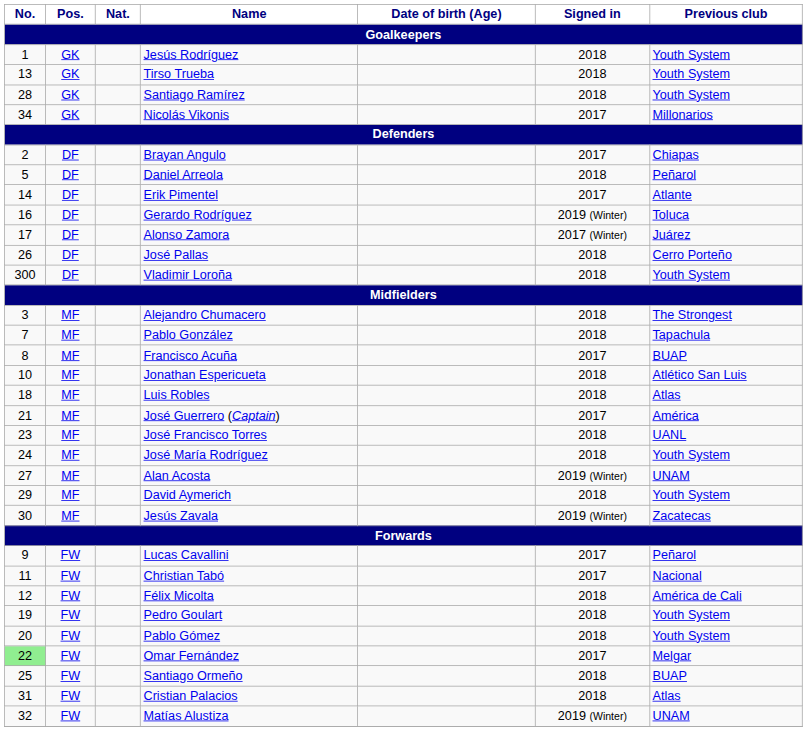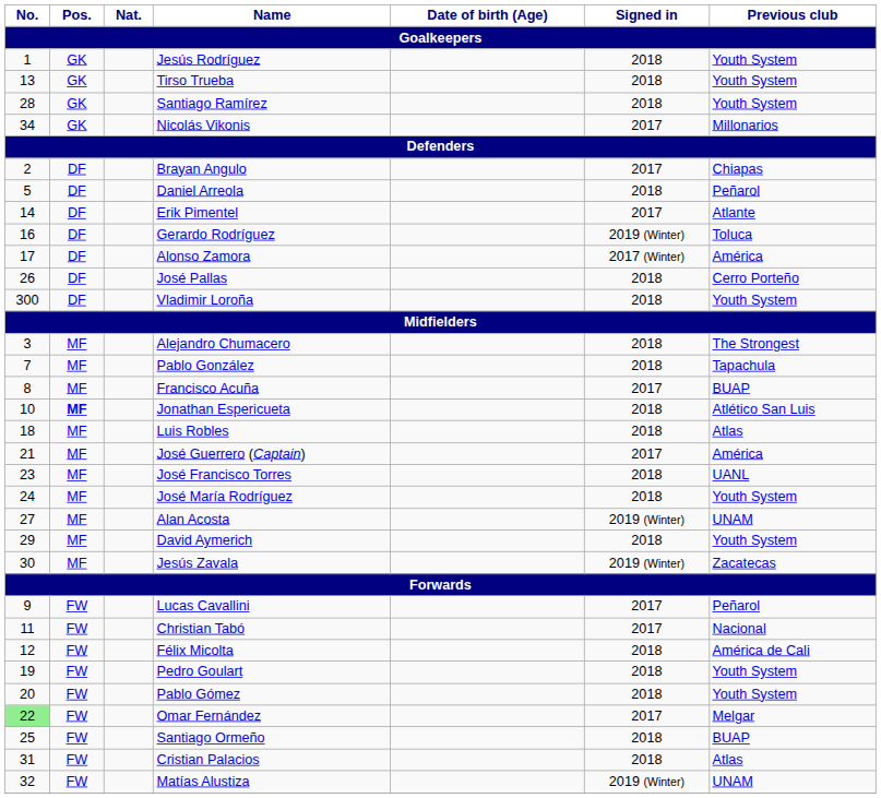Alonso Zamora | Previous club: Juárez -> América
Jonathan Espericueta | Pos.: normal -> bold
